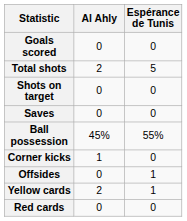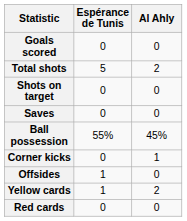columns swapped: Espérance de Tunis <-> Al Ahly
